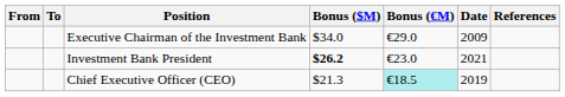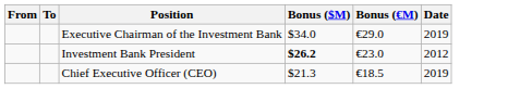- column: References
Executive Chairman of the Investment Bank | Date: 2009 -> 2019
Investment Bank President | Date: 2021 -> 2012
Chief Executive Officer (CEO) | Bonus (€M): paleturquoise background -> no background
